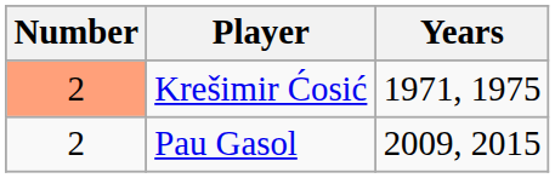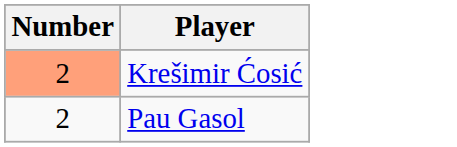- column: Years | 1971, 1975 | 2009, 2015
